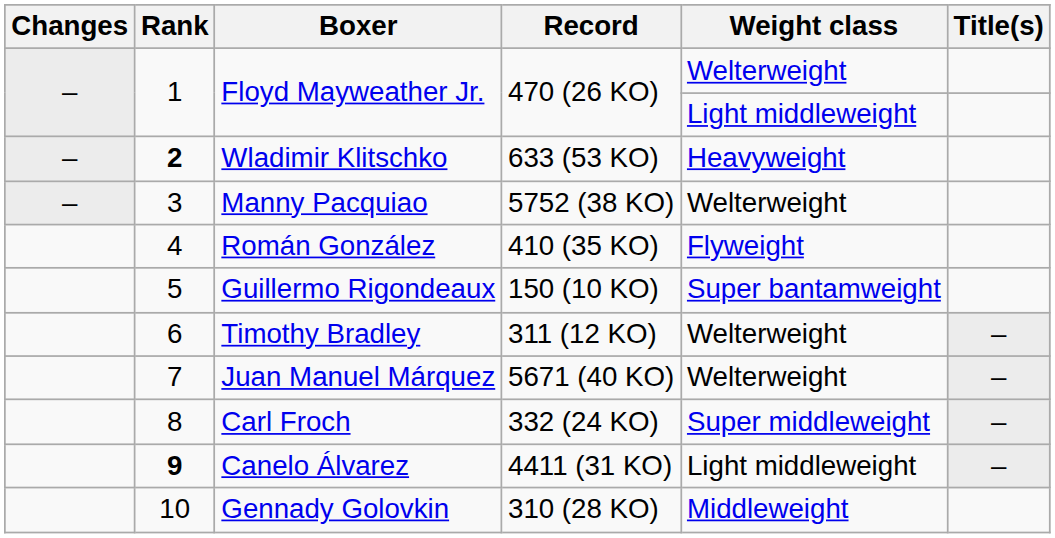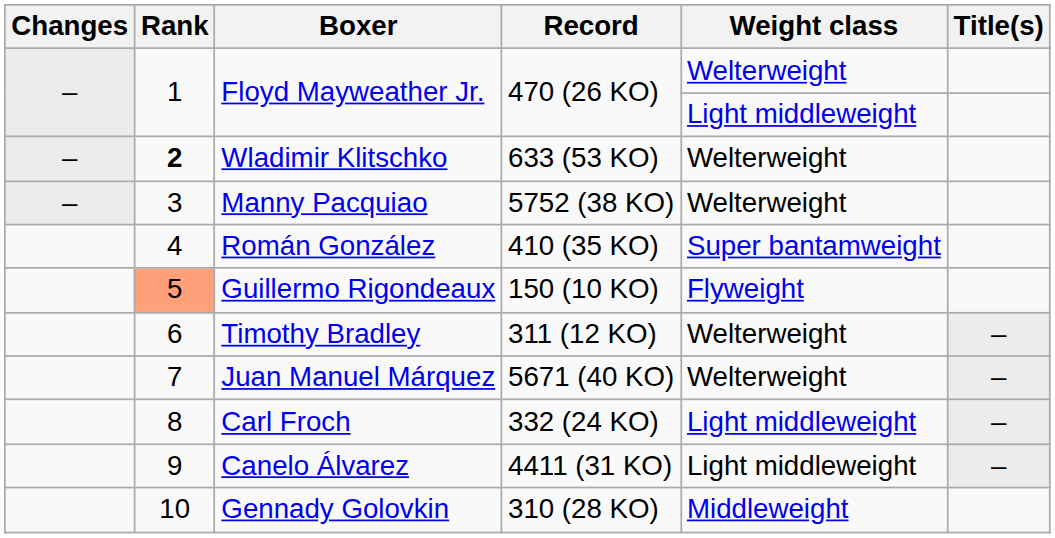Wladimir Klitschko | Weight class: Heavyweight -> Welterweight
Román González | Weight class: Flyweight -> Super bantamweight
Guillermo Rigondeaux | Rank: no background -> lightsalmon background
Guillermo Rigondeaux | Weight class: Super bantamweight -> Flyweight
Carl Froch | Weight class: Super middleweight -> Light middleweight
Canelo Álvarez | Rank: bold -> normal
